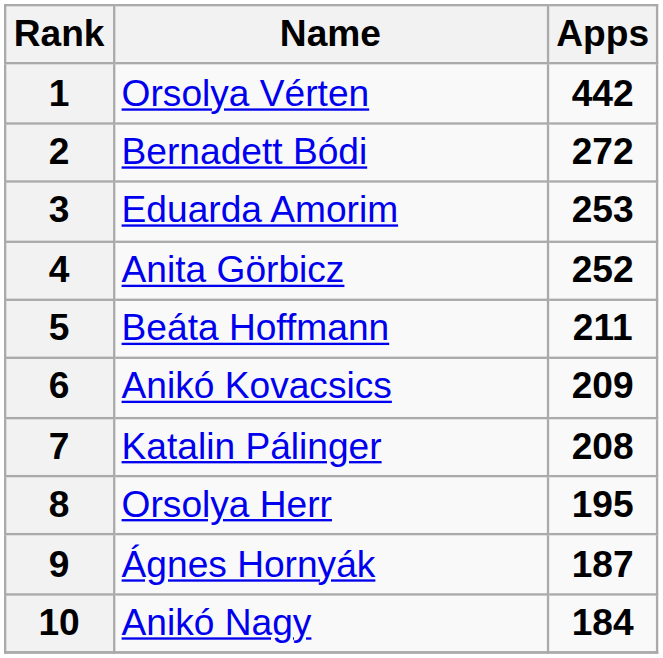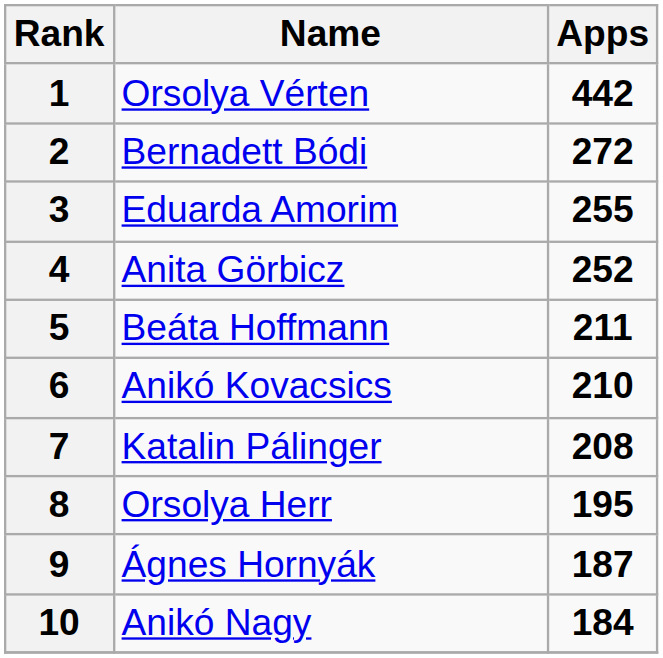3 | Apps: 253 -> 255
6 | Apps: 209 -> 210
